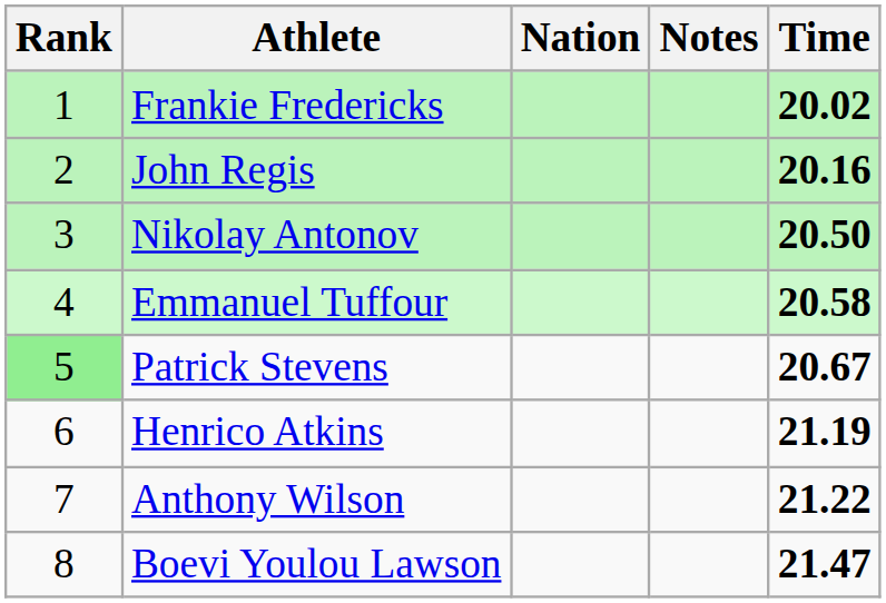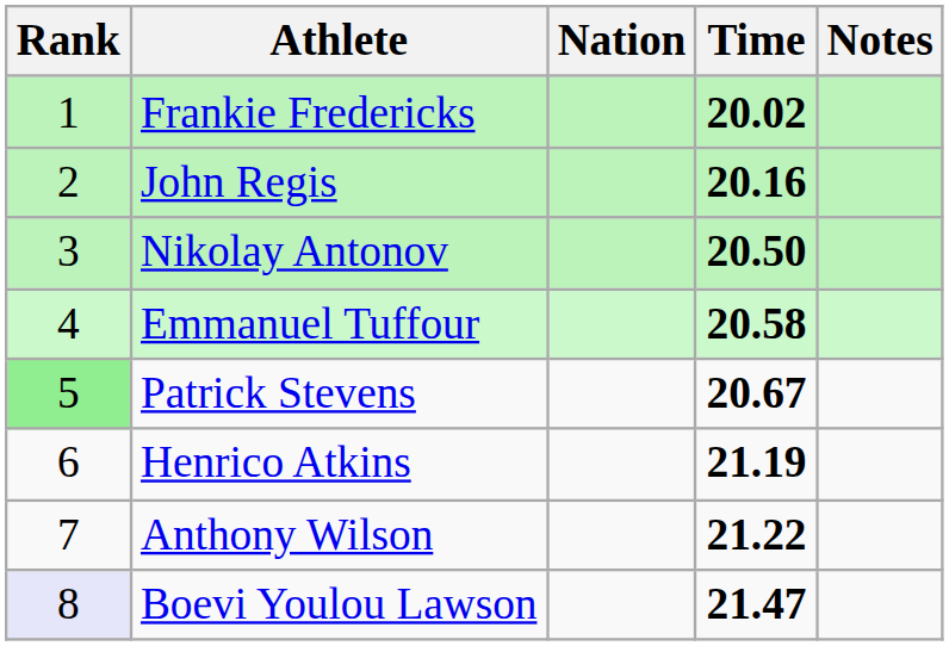columns swapped: Time <-> Notes
Boevi Youlou Lawson | Rank: no background -> lavender background
